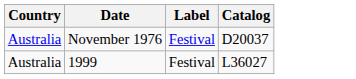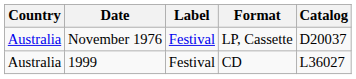+ column: Format | LP, Cassette | CD
